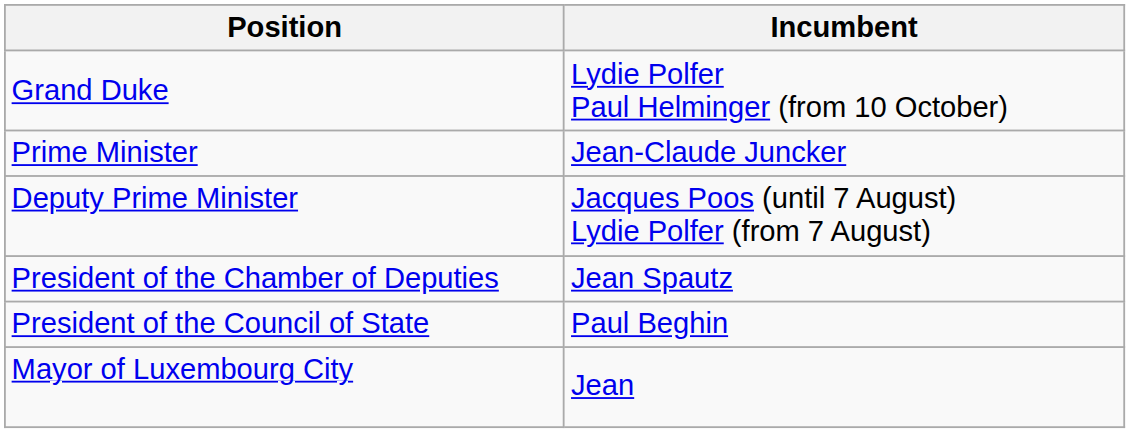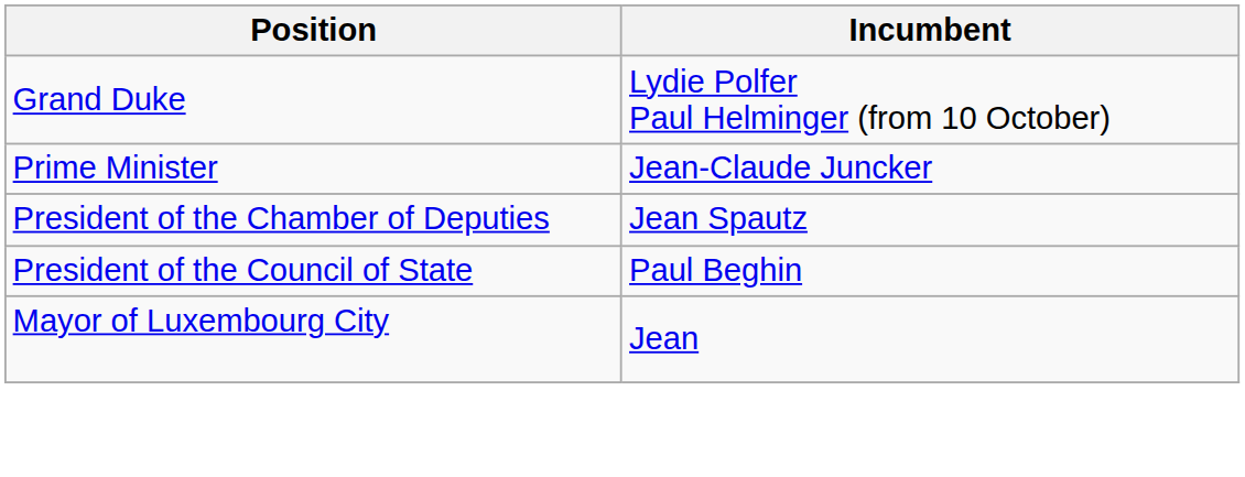- row: Deputy Prime Minister | Jacques Poos (until 7 August) Lydie Polfer (from 7 August)
